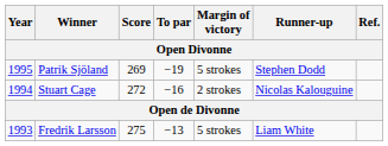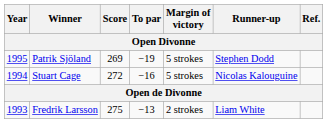Stuart Cage | Margin of victory: 2 strokes -> 5 strokes
Fredrik Larsson | Margin of victory: 5 strokes -> 2 strokes
